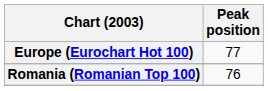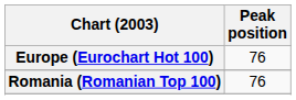Europe (Eurochart Hot 100) | Peak position: 77 -> 76
